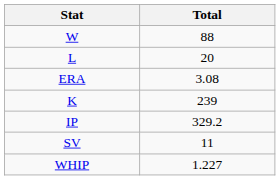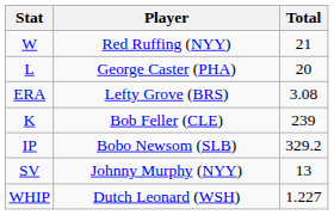+ column: Player | Red Ruffing (NYY) | George Caster (PHA) | Lefty Grove (BRS) | Bob Feller (CLE) | Bobo Newsom (SLB) | Johnny Murphy (NYY) | Dutch Leonard (WSH)
W | Total: 88 -> 21
SV | Total: 11 -> 13
